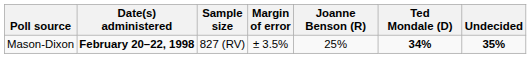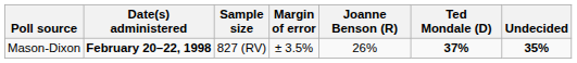Mason-Dixon | Joanne Benson (R): 25% -> 26%
Mason-Dixon | Ted Mondale (D): 34% -> 37%
